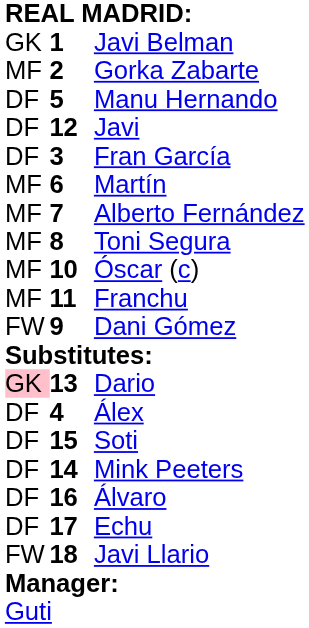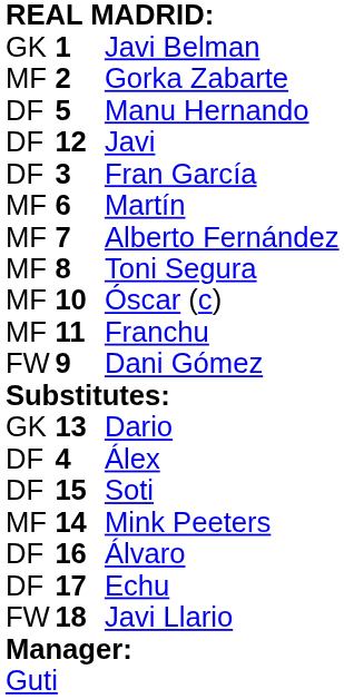Dario | column 1: pink background -> no background
Mink Peeters | column 1: DF -> MF
